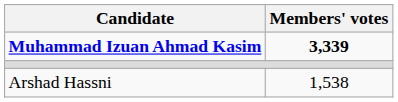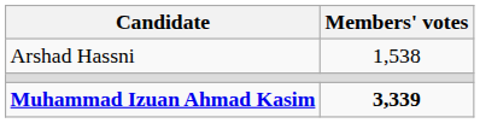rows swapped: Muhammad Izuan Ahmad Kasim <-> Arshad Hassni
